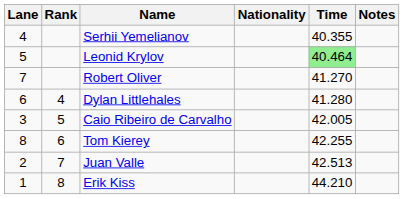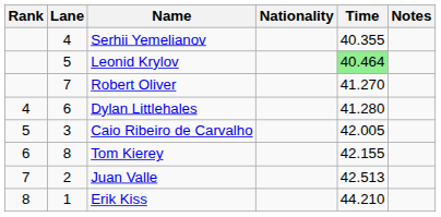columns swapped: Rank <-> Lane
Tom Kierey | Time: 42.255 -> 42.155
